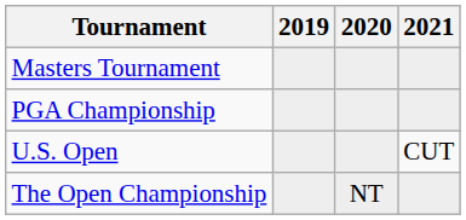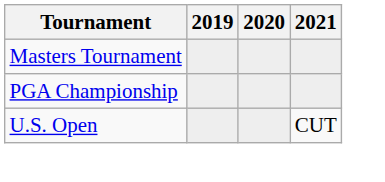- row: The Open Championship | NT
